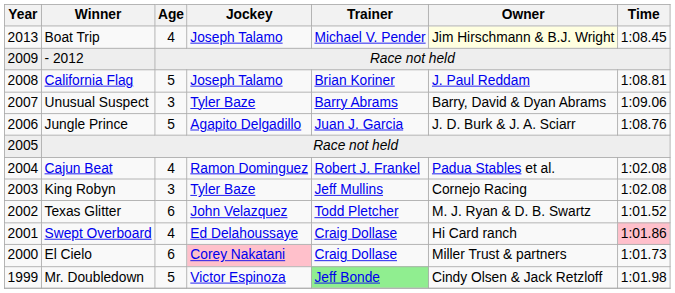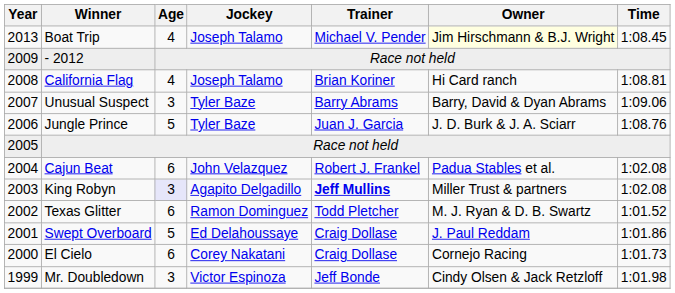California Flag | Age: 5 -> 4
California Flag | Owner: J. Paul Reddam -> Hi Card ranch
Jungle Prince | Jockey: Agapito Delgadillo -> Tyler Baze
Cajun Beat | Age: 4 -> 6
Cajun Beat | Jockey: Ramon Dominguez -> John Velazquez
King Robyn | Age: no background -> lavender background
King Robyn | Jockey: Tyler Baze -> Agapito Delgadillo
King Robyn | Trainer: normal -> bold
King Robyn | Owner: Cornejo Racing -> Miller Trust & partners
Texas Glitter | Jockey: John Velazquez -> Ramon Dominguez
Swept Overboard | Age: 4 -> 5
Swept Overboard | Owner: Hi Card ranch -> J. Paul Reddam
Swept Overboard | Time: pink background -> no background
El Cielo | Jockey: pink background -> no background
El Cielo | Owner: Miller Trust & partners -> Cornejo Racing
Mr. Doubledown | Age: 5 -> 3
Mr. Doubledown | Trainer: lightgreen background -> no background
